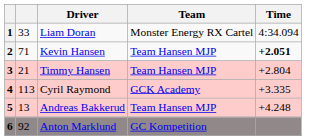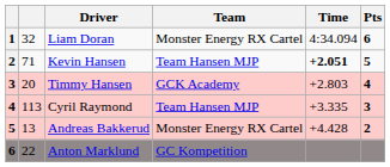+ column: Pts | 6 | 5 | 4 | 3 | 2
Liam Doran | column 2: 33 -> 32
Timmy Hansen | column 2: 21 -> 20
Timmy Hansen | Team: Team Hansen MJP -> GCK Academy
Timmy Hansen | Time: +2.804 -> +2.803
Cyril Raymond | Team: GCK Academy -> Team Hansen MJP
Andreas Bakkerud | Team: Team Hansen MJP -> Monster Energy RX Cartel
Andreas Bakkerud | Time: +4.248 -> +4.428
Anton Marklund | column 2: 92 -> 22
